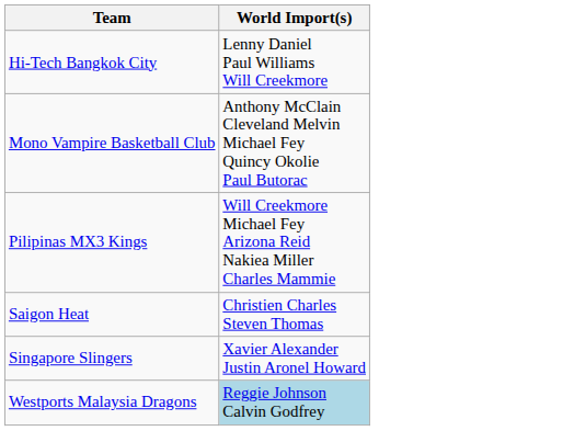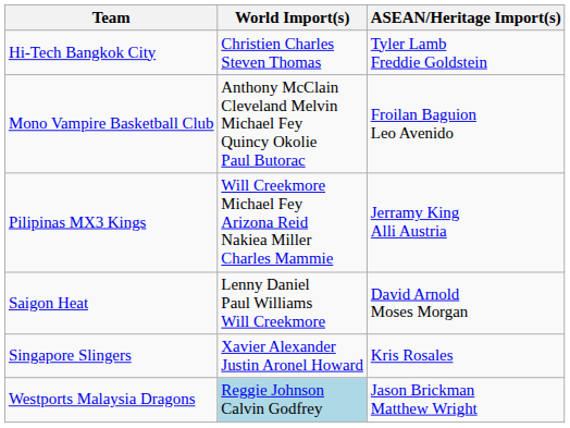+ column: ASEAN/Heritage Import(s) | Tyler Lamb Freddie Goldstein | Froilan Baguion Leo Avenido | Jerramy King Alli Austria | David Arnold Moses Morgan | Kris Rosales | Jason Brickman Matthew Wright
Hi-Tech Bangkok City | World Import(s): Lenny Daniel Paul Williams Will Creekmore -> Christien Charles Steven Thomas
Saigon Heat | World Import(s): Christien Charles Steven Thomas -> Lenny Daniel Paul Williams Will Creekmore
